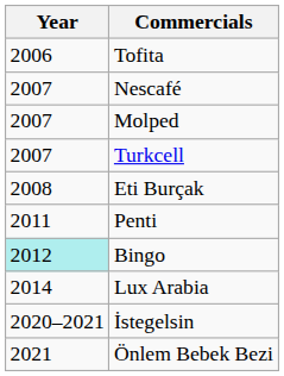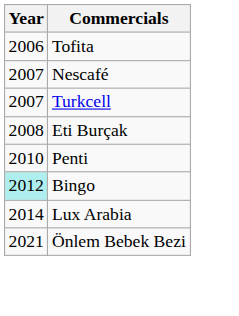- row: 2007 | Molped
Penti | Year: 2011 -> 2010
- row: 2020–2021 | İstegelsin
